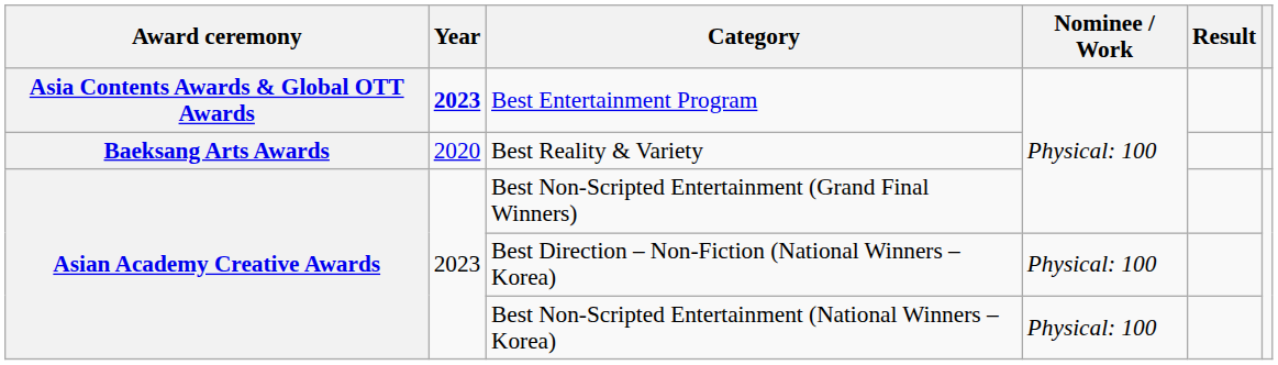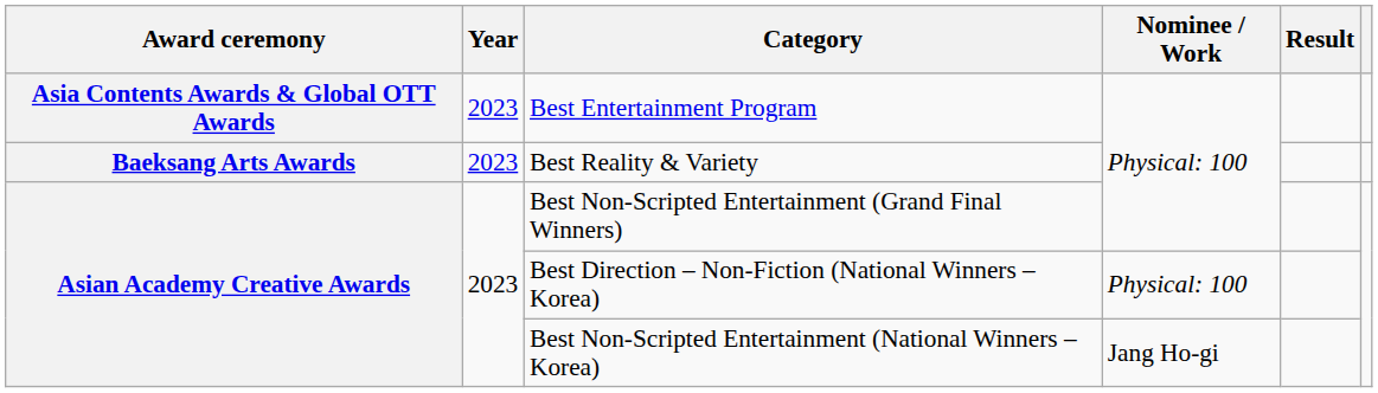Best Entertainment Program | Year: bold -> normal
Best Reality & Variety | Year: 2020 -> 2023
Best Non-Scripted Entertainment (National Winners – Korea) | Nominee / Work: Physical: 100 -> Jang Ho-gi
